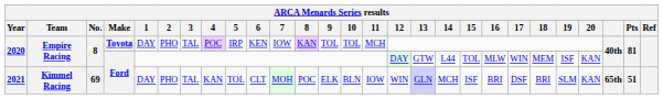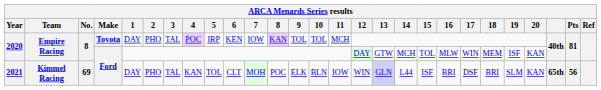2020 / Ford | 14: L44 -> MCH
2021 | 14: MCH -> L44
2021 | Pts: 51 -> 56
